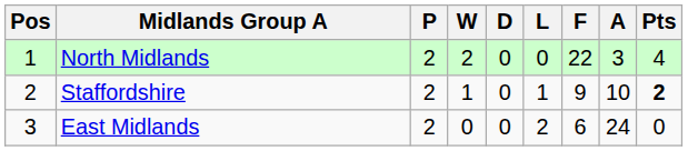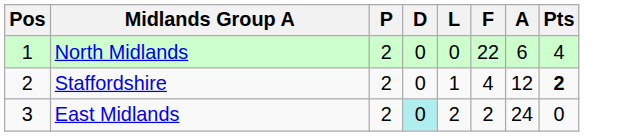- column: W | 2 | 1 | 0
North Midlands | A: 3 -> 6
Staffordshire | F: 9 -> 4
Staffordshire | A: 10 -> 12
East Midlands | D: no background -> paleturquoise background
East Midlands | F: 6 -> 2
